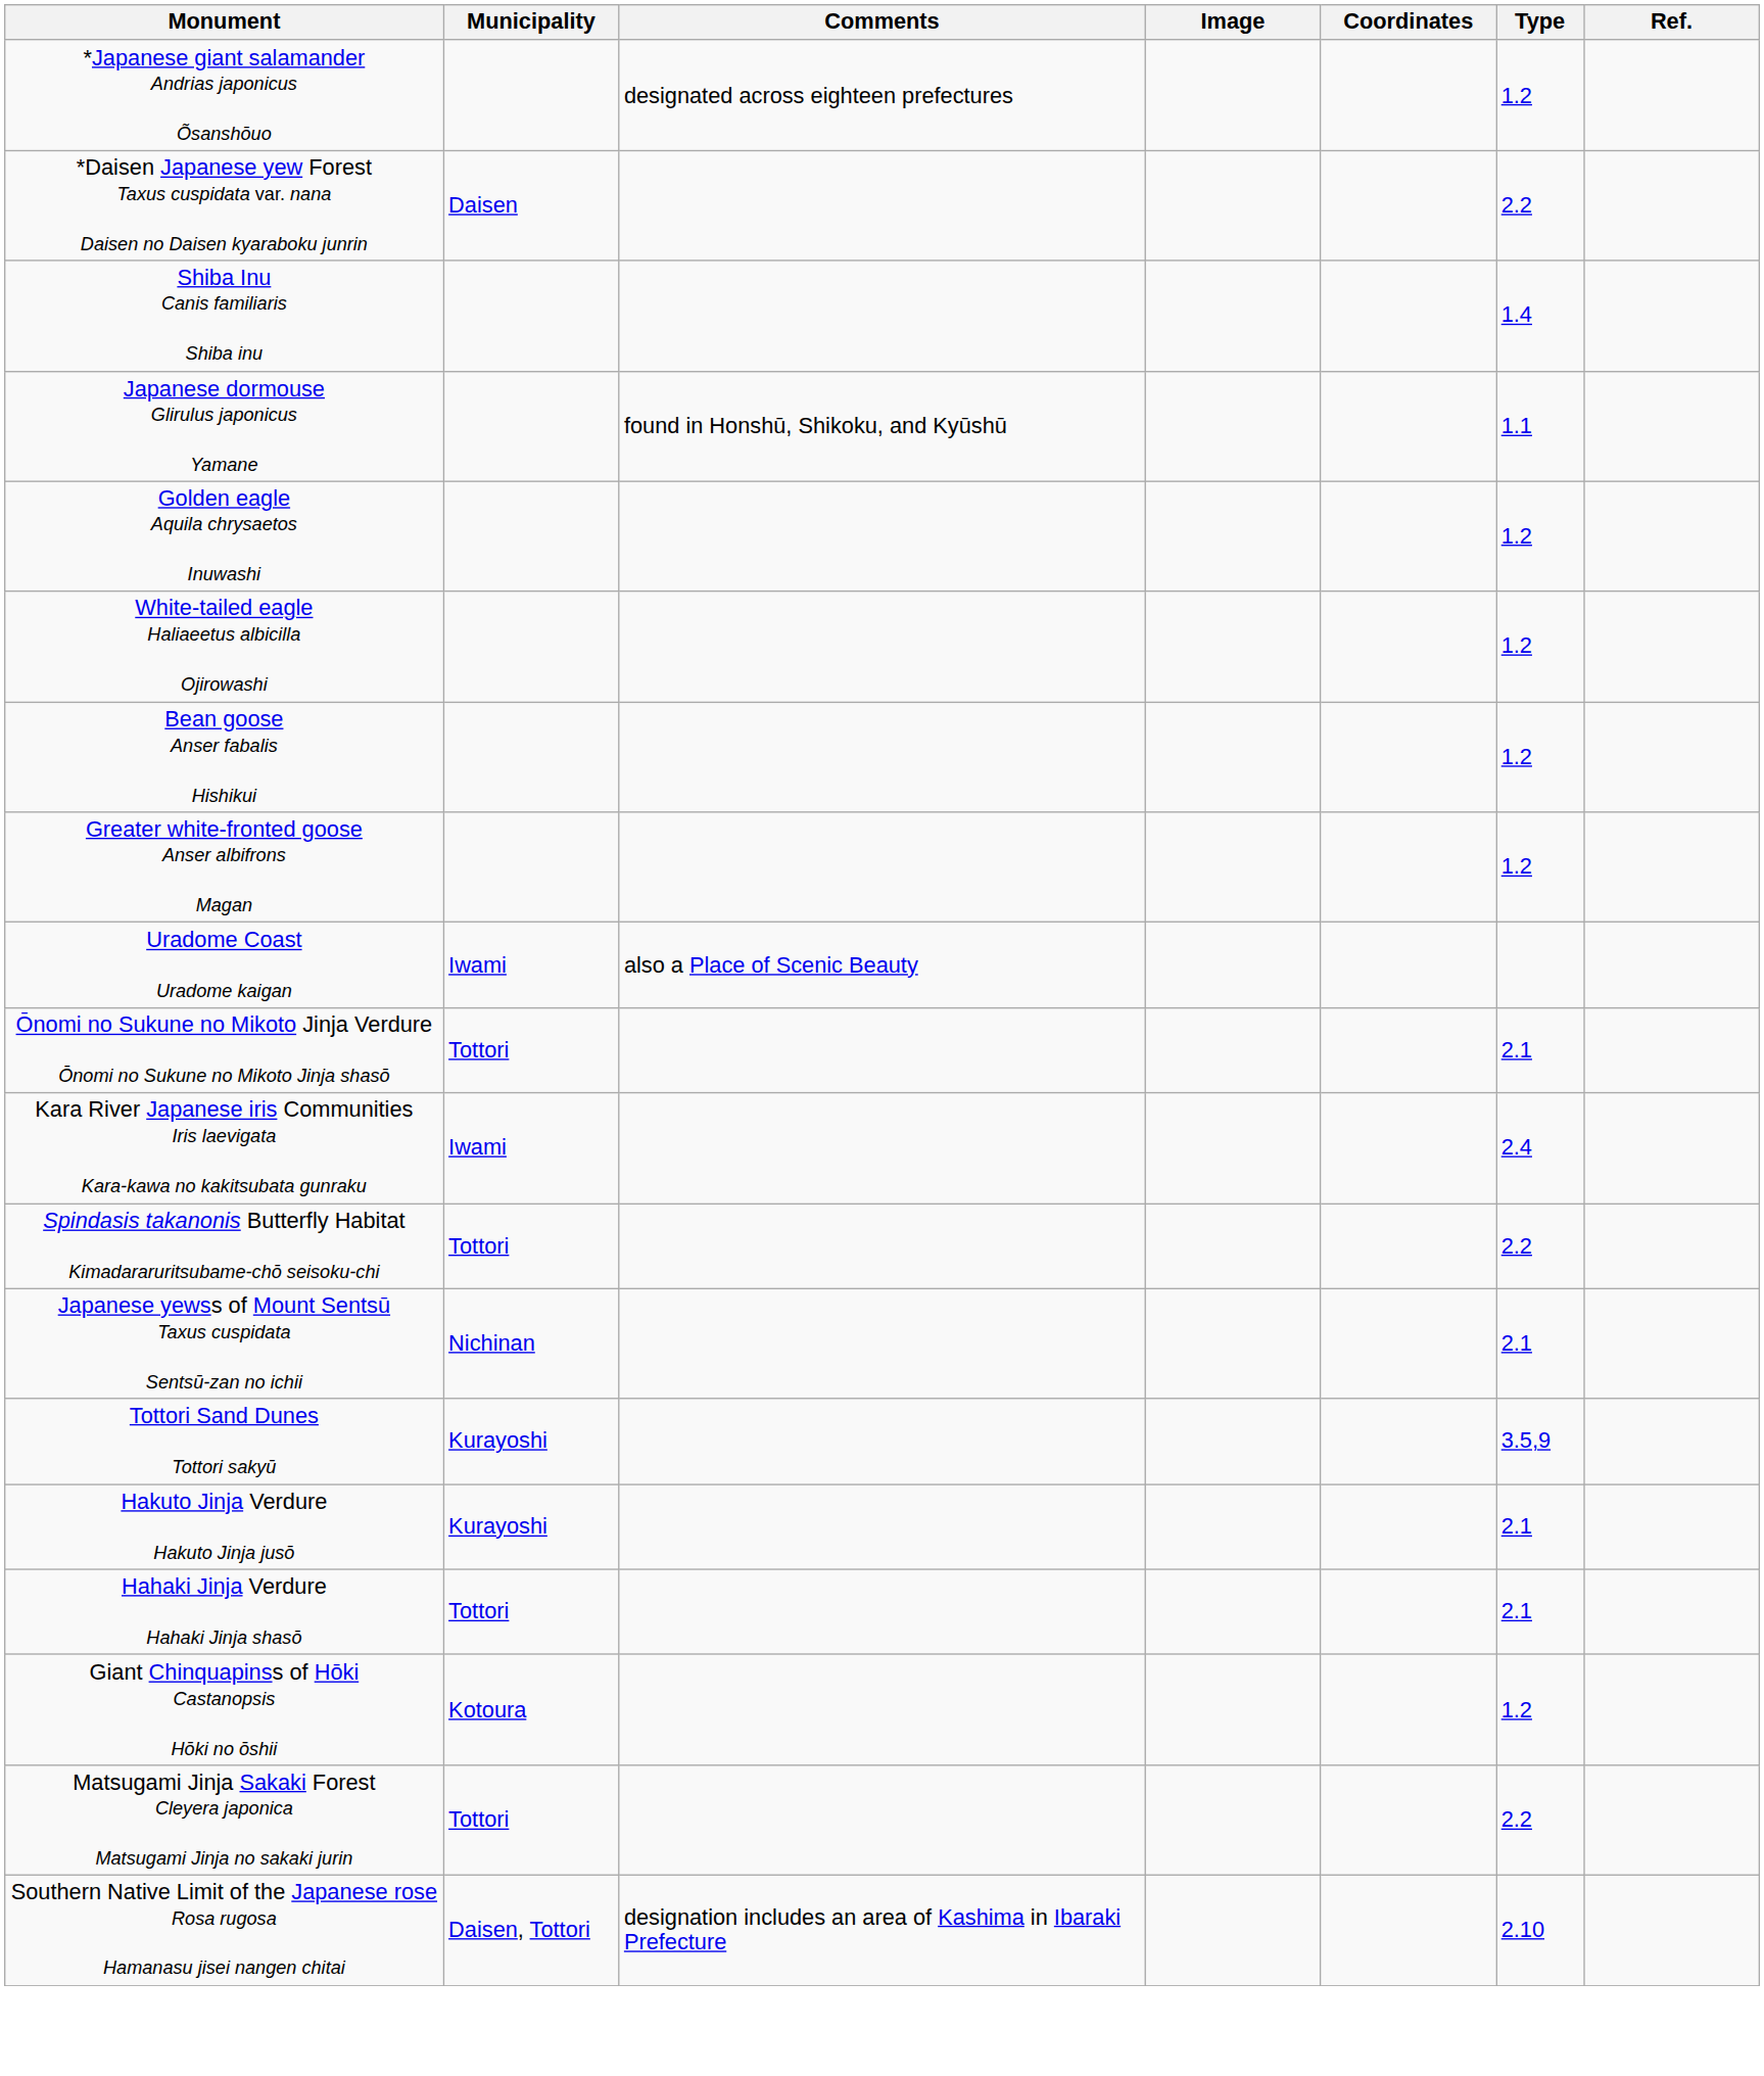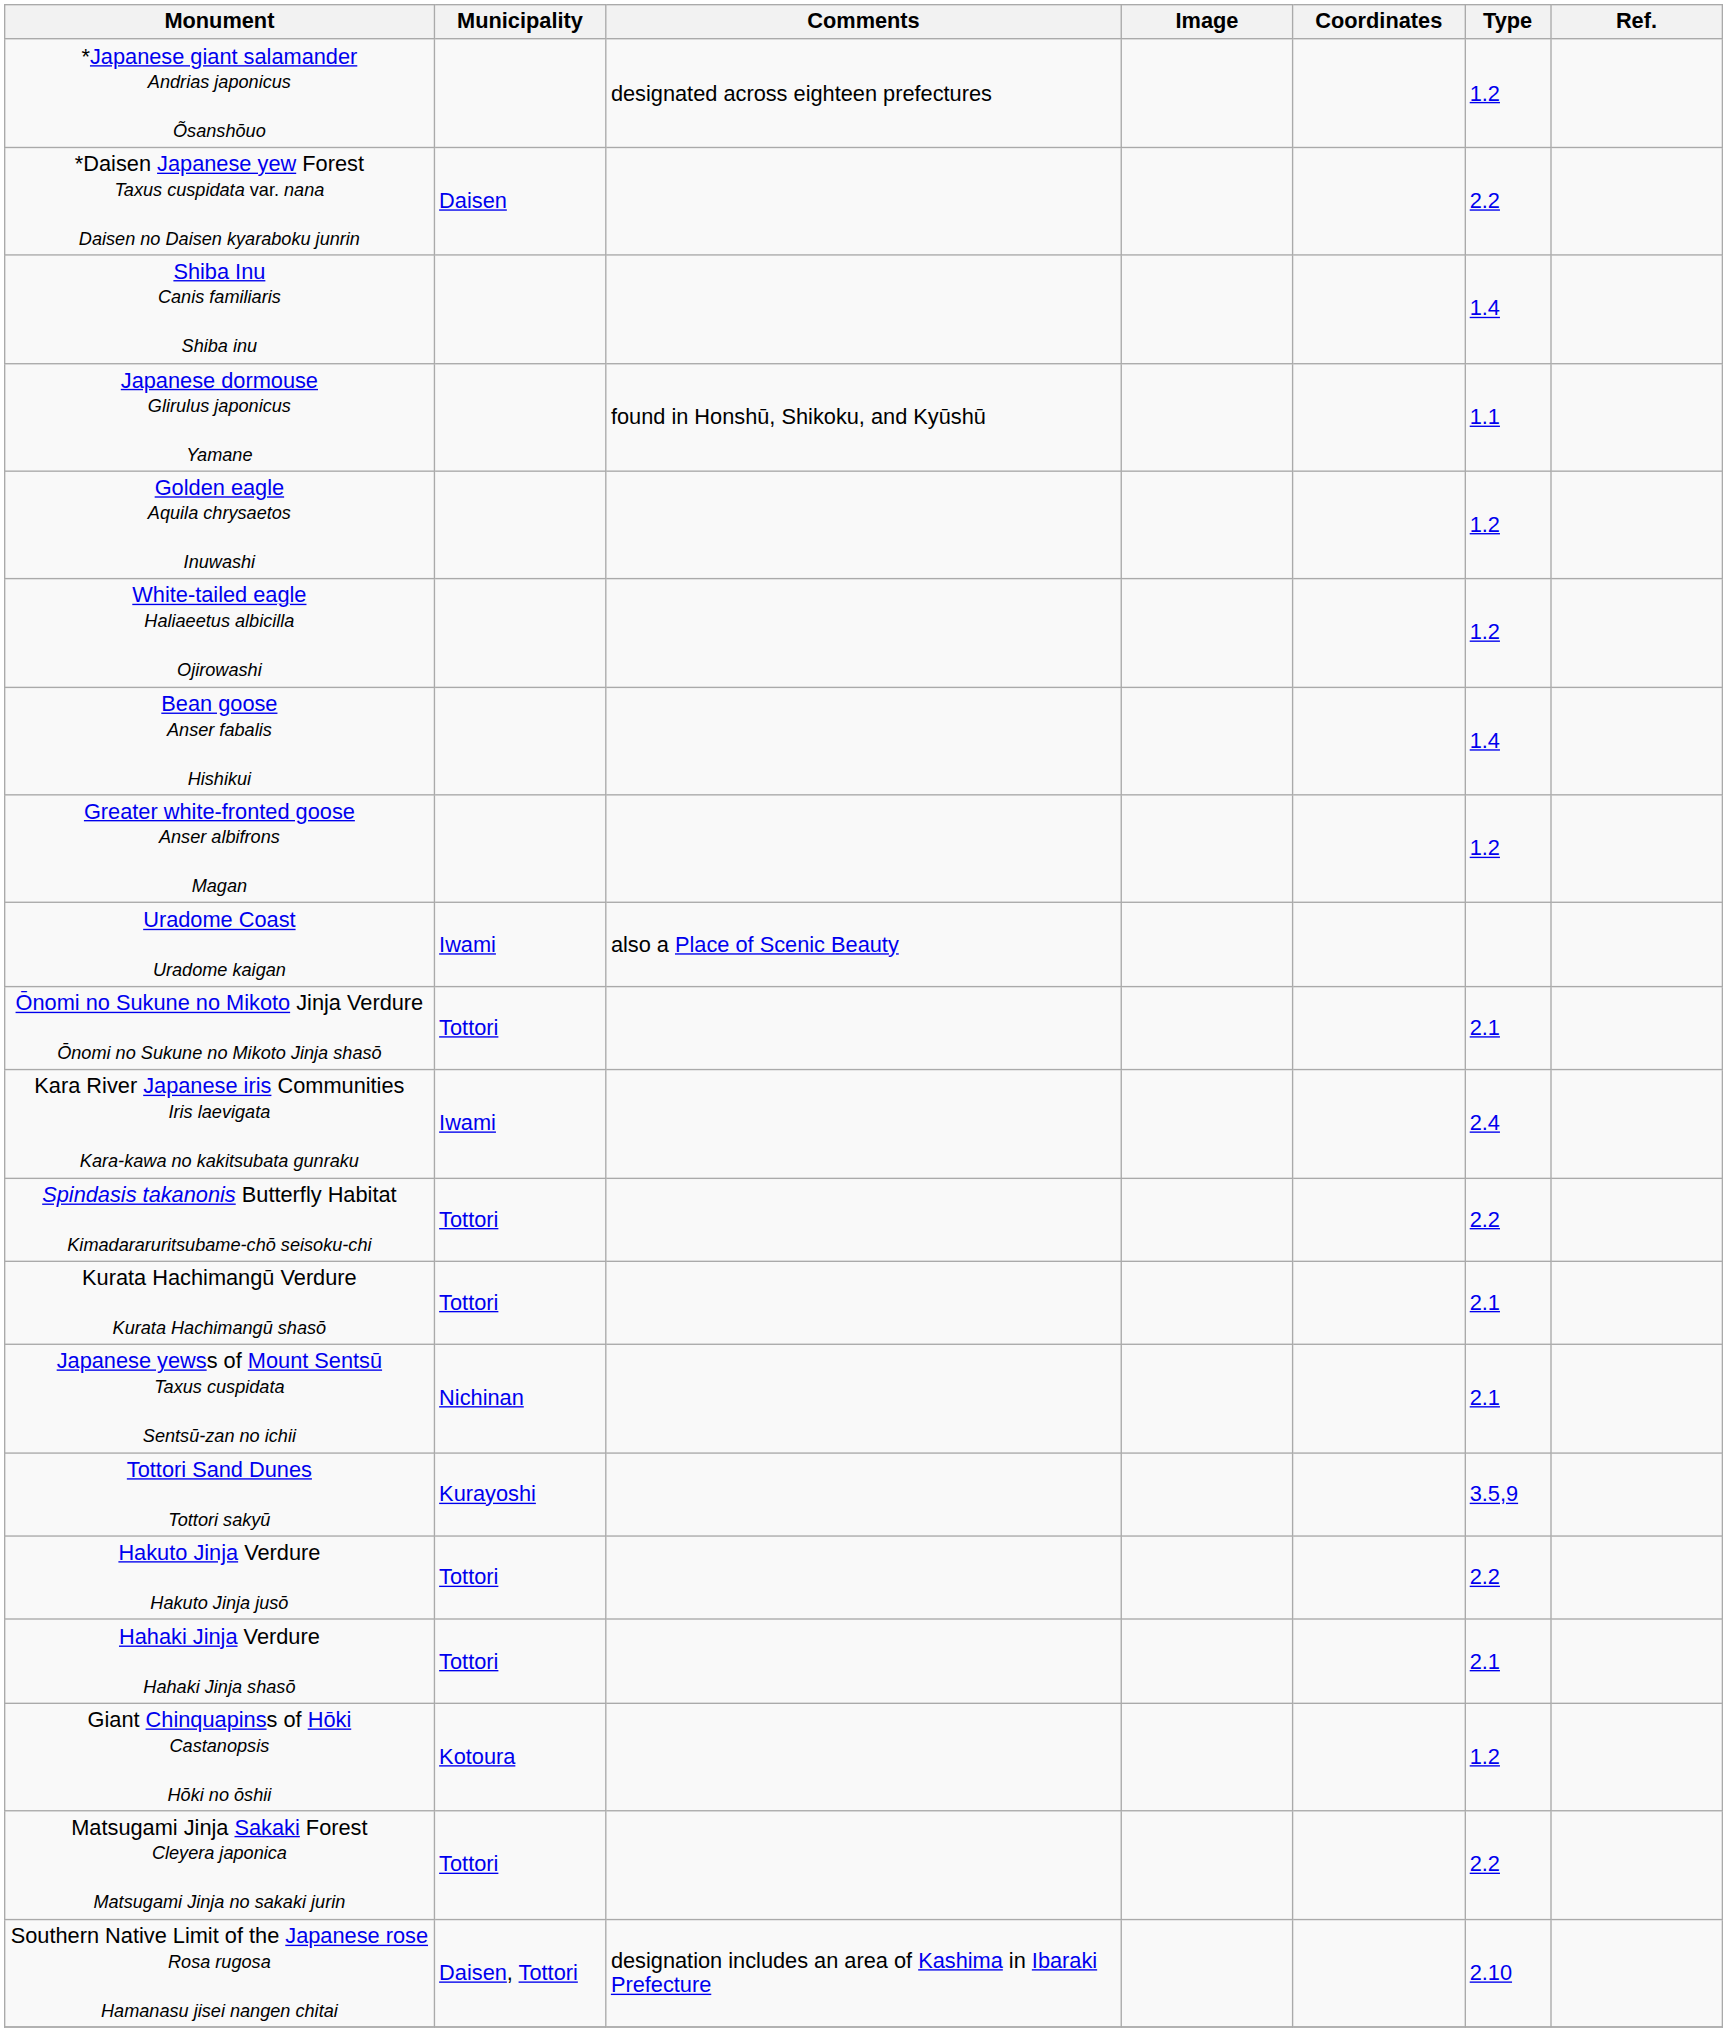Bean goose Anser fabalis Hishikui | Type: 1.2 -> 1.4
+ row: Kurata Hachimangū Verdure Kurata Hachimangū shasō | Tottori | 2.1
Hakuto Jinja Verdure Hakuto Jinja jusō | Municipality: Kurayoshi -> Tottori
Hakuto Jinja Verdure Hakuto Jinja jusō | Type: 2.1 -> 2.2
